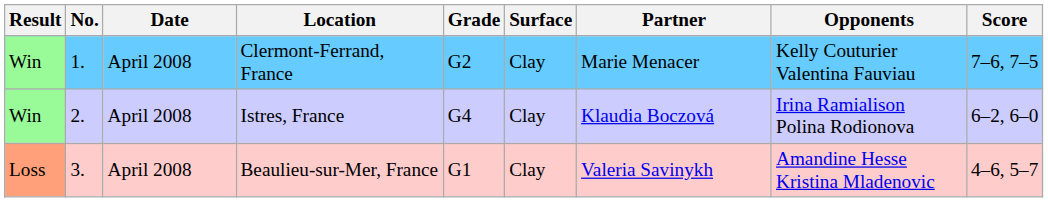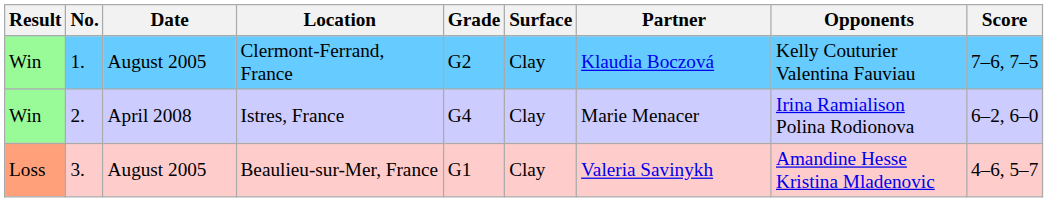Clermont-Ferrand, France | Date: April 2008 -> August 2005
Clermont-Ferrand, France | Partner: Marie Menacer -> Klaudia Boczová
Istres, France | Partner: Klaudia Boczová -> Marie Menacer
Beaulieu-sur-Mer, France | Date: April 2008 -> August 2005
